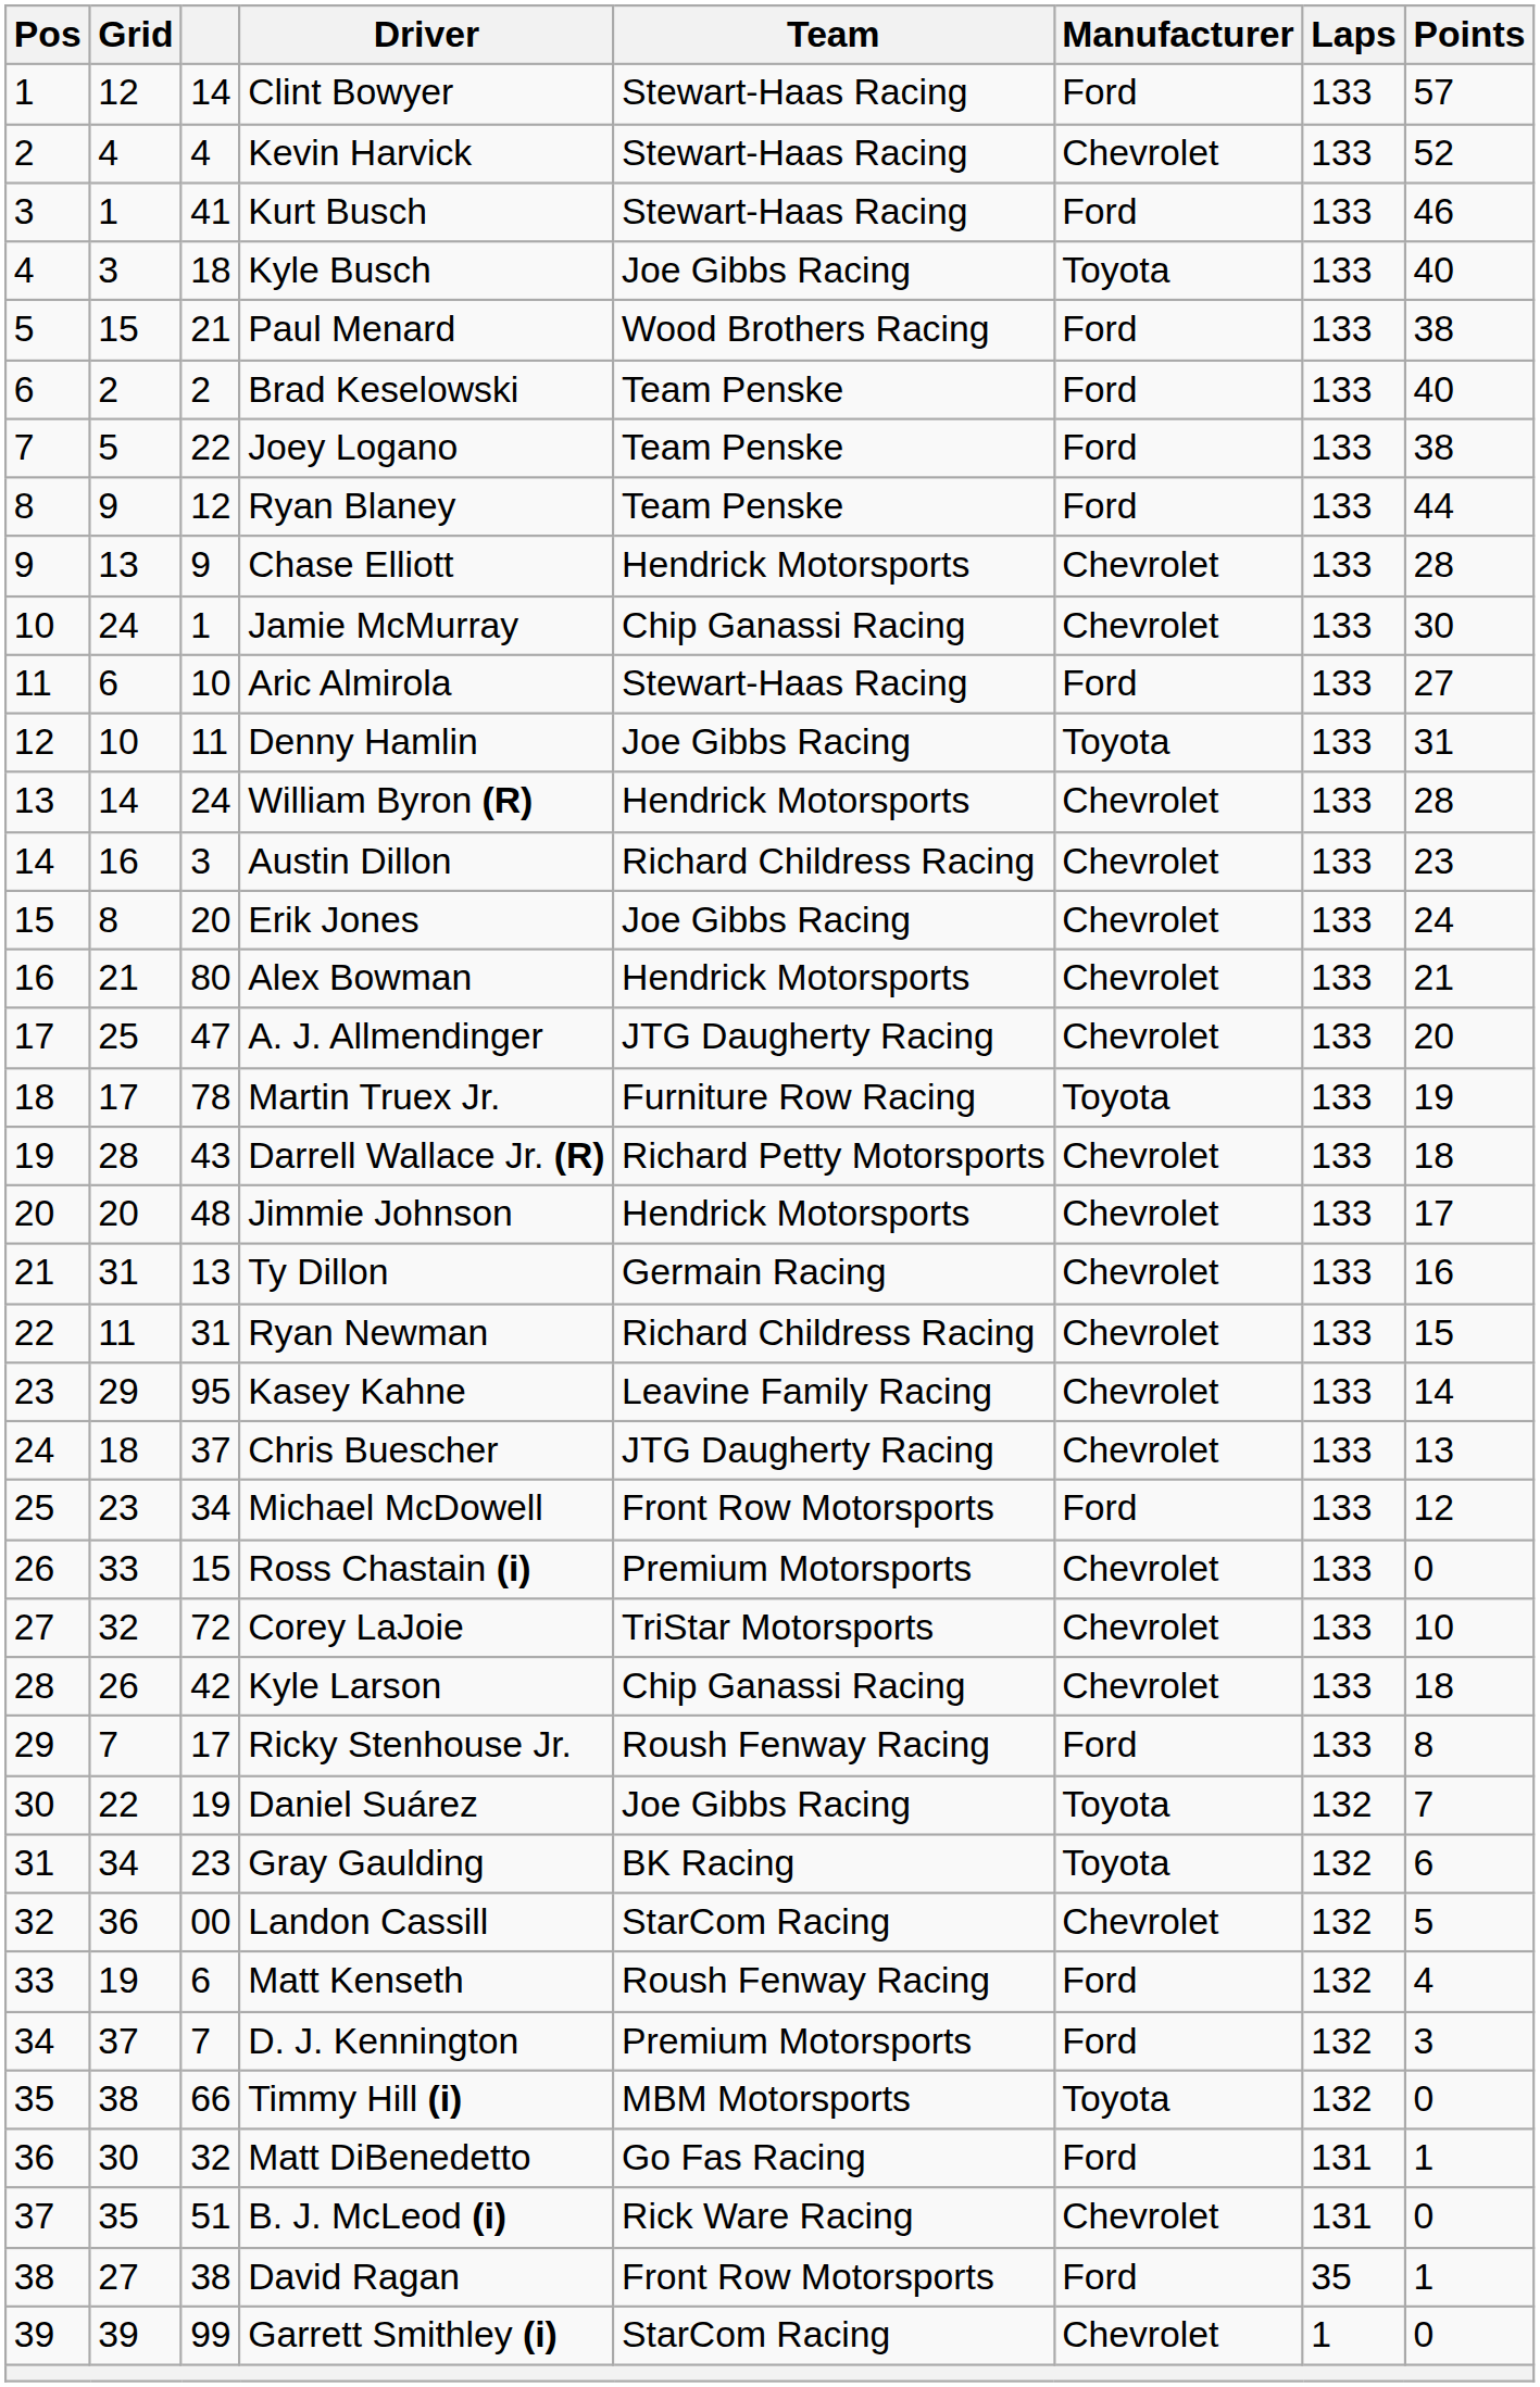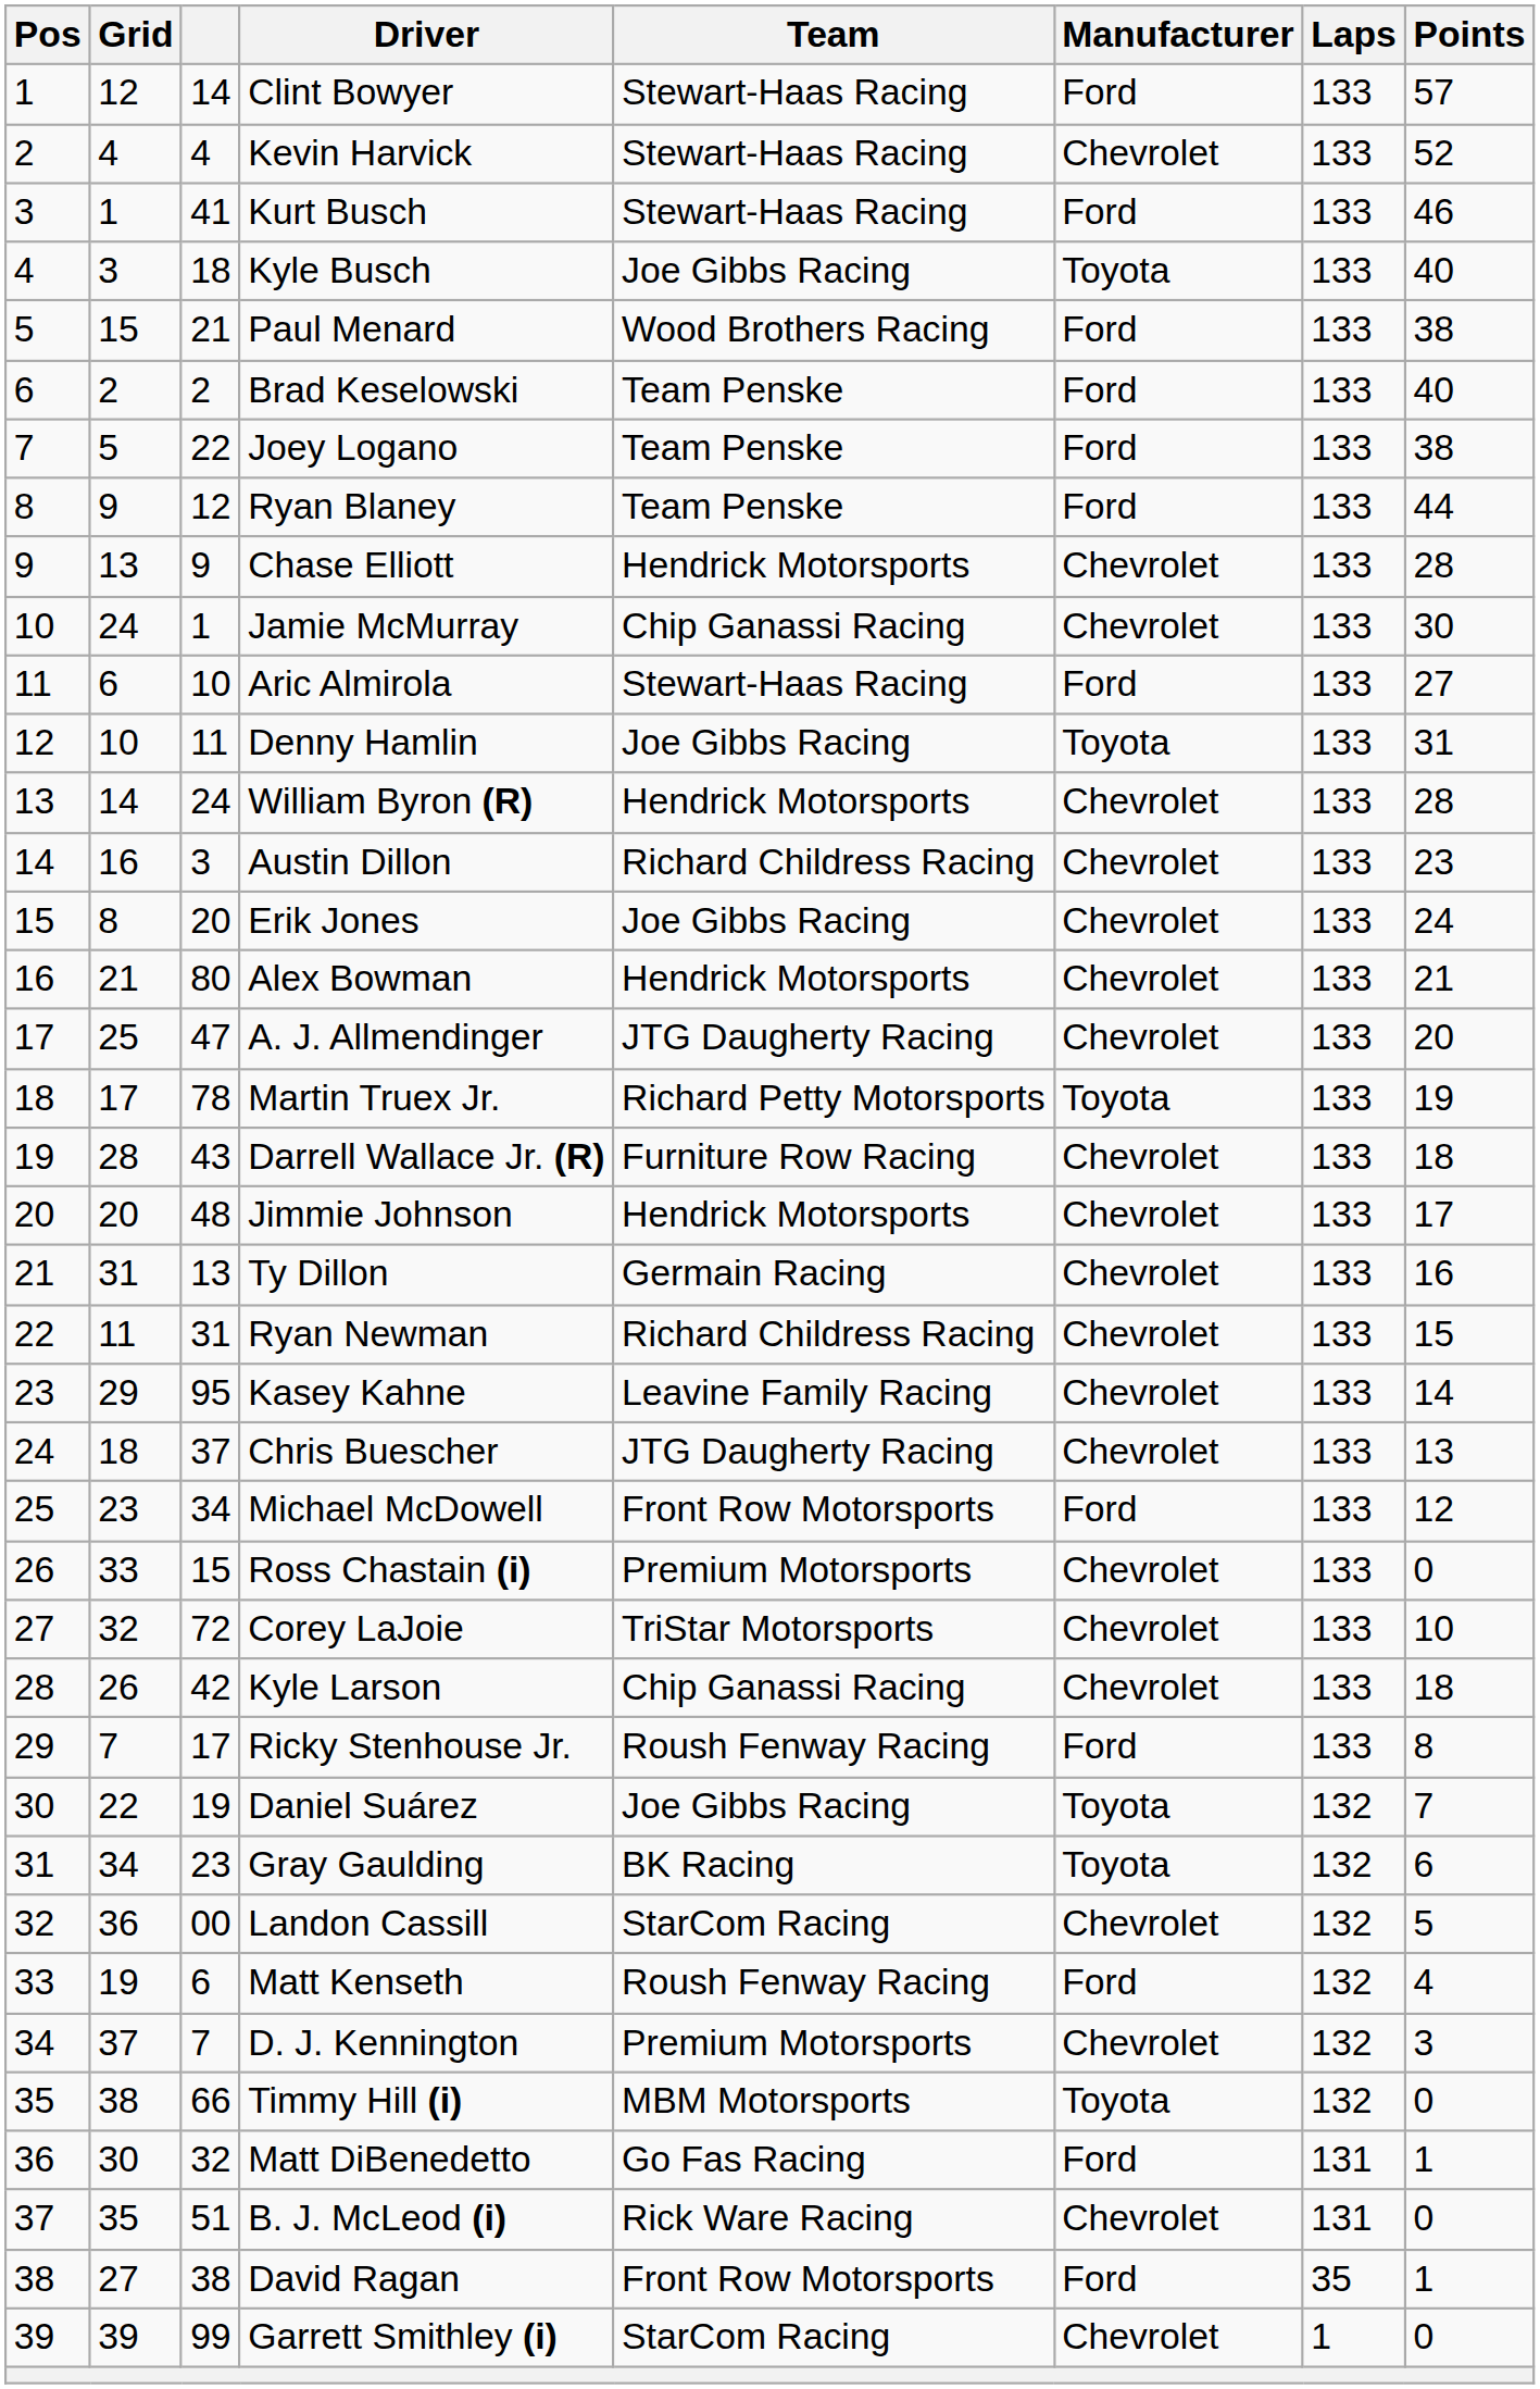Martin Truex Jr. | Team: Furniture Row Racing -> Richard Petty Motorsports
Darrell Wallace Jr. (R) | Team: Richard Petty Motorsports -> Furniture Row Racing
D. J. Kennington | Manufacturer: Ford -> Chevrolet
